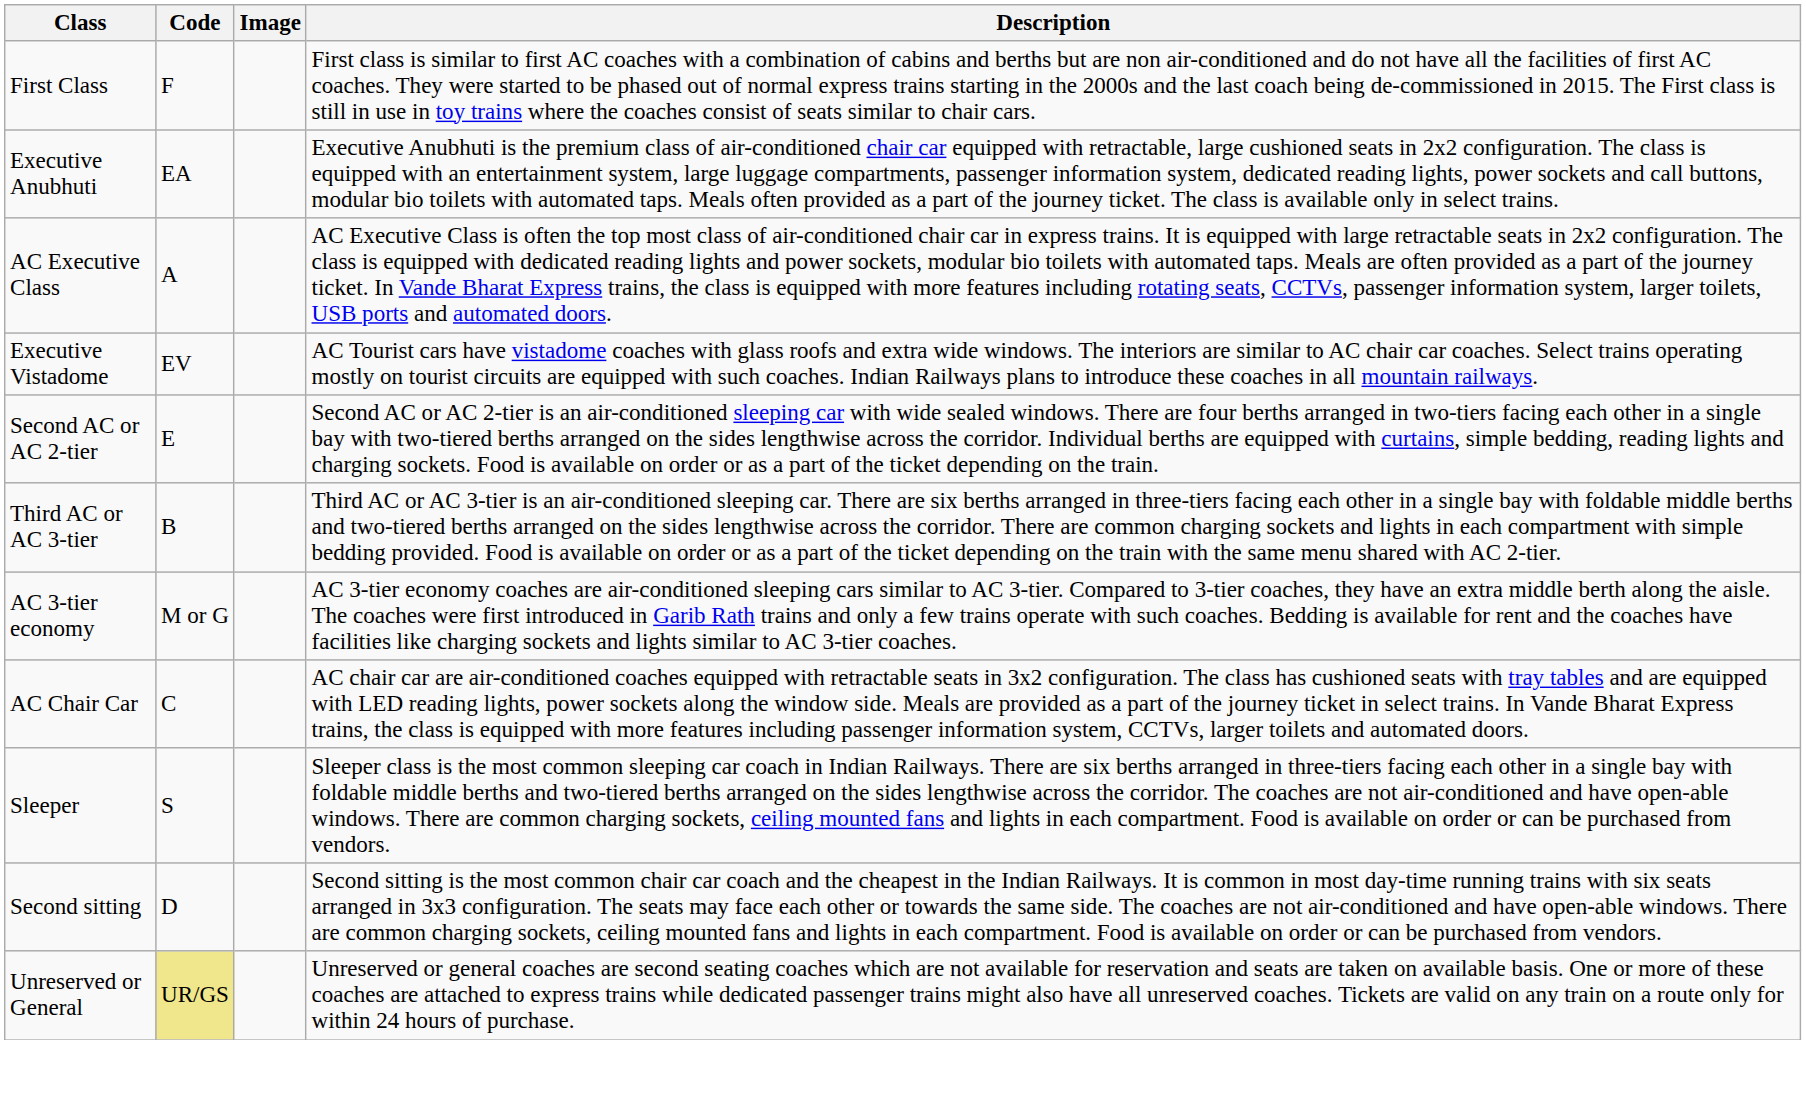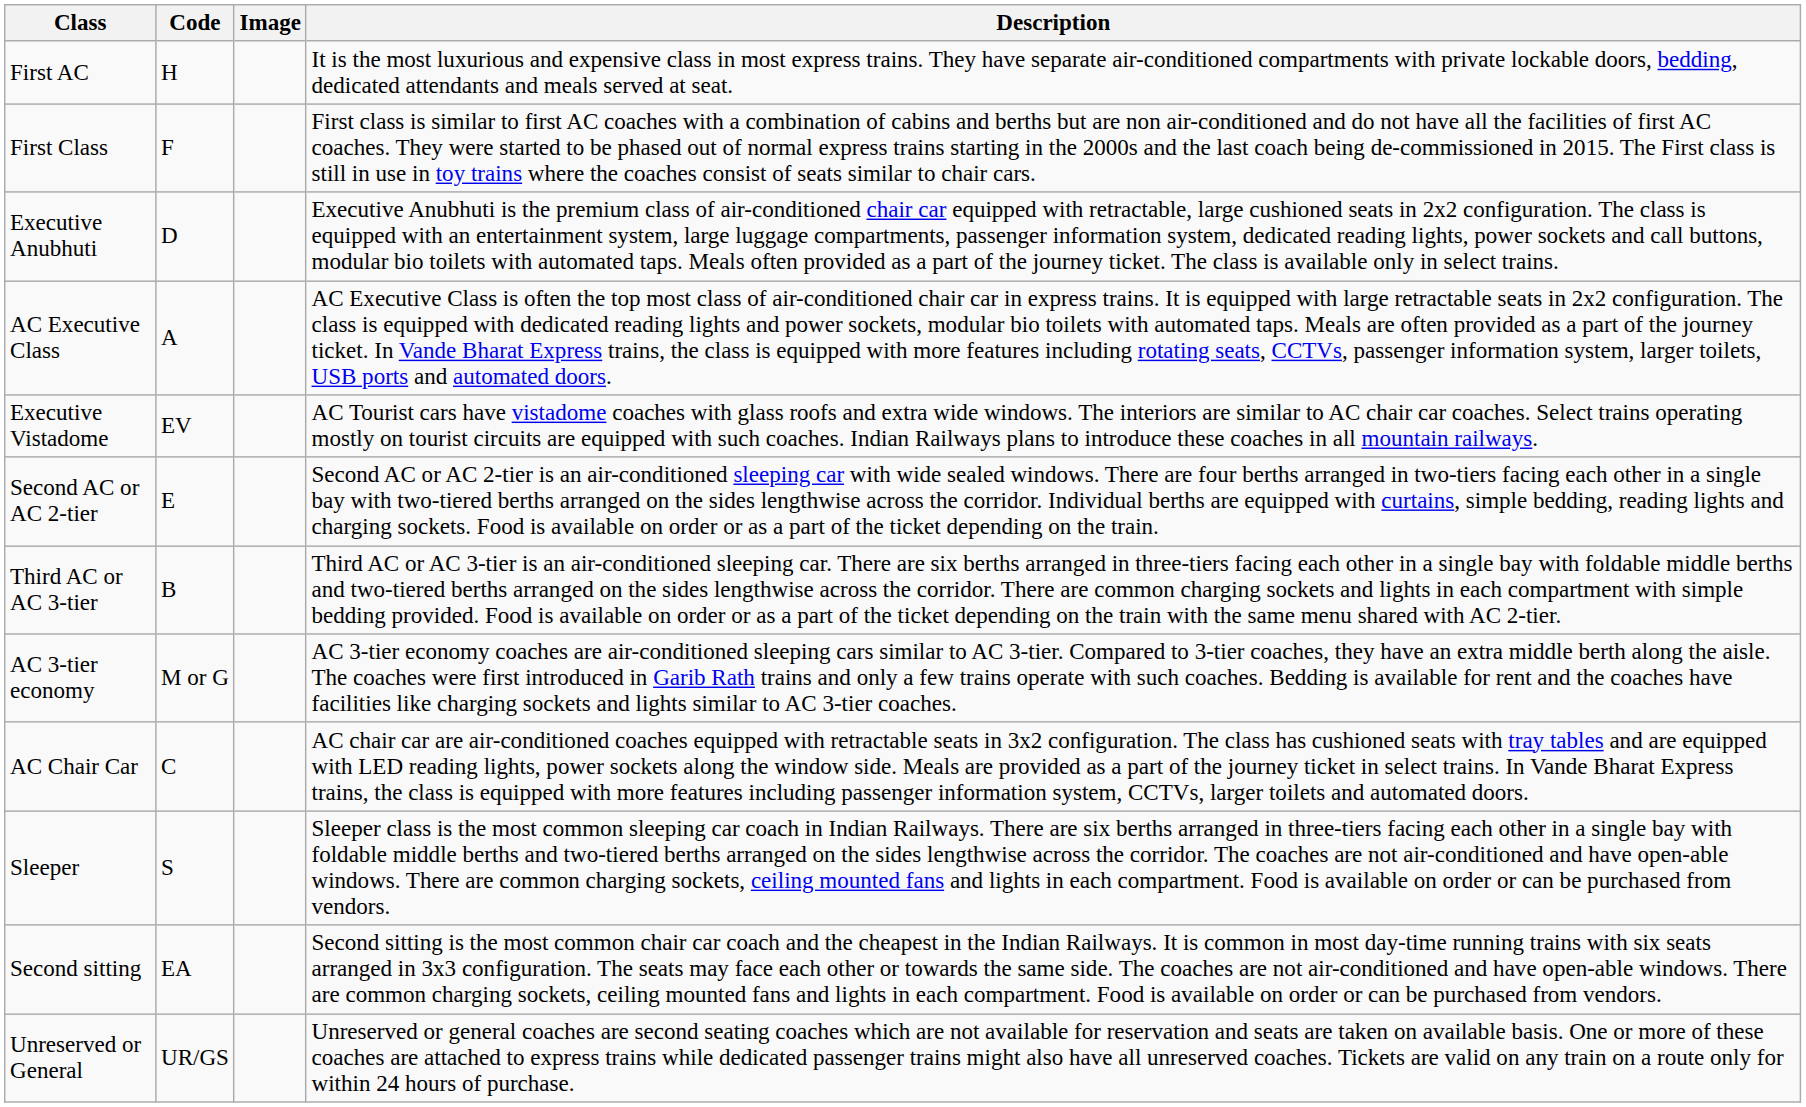+ row: First AC | H | It is the most luxurious and expensive class in most express trains. They have separate air-conditioned compartments with private lockable doors, bedding, dedicated attendants and meals served at seat.
Executive Anubhuti | Code: EA -> D
Second sitting | Code: D -> EA
Unreserved or General | Code: khaki background -> no background
